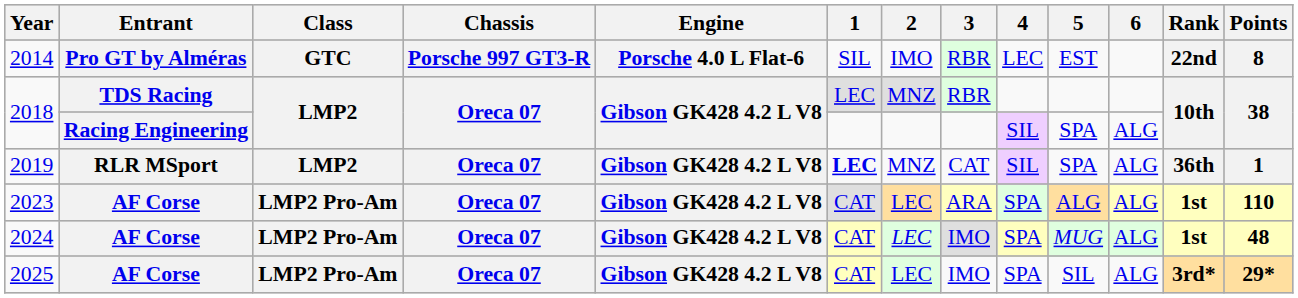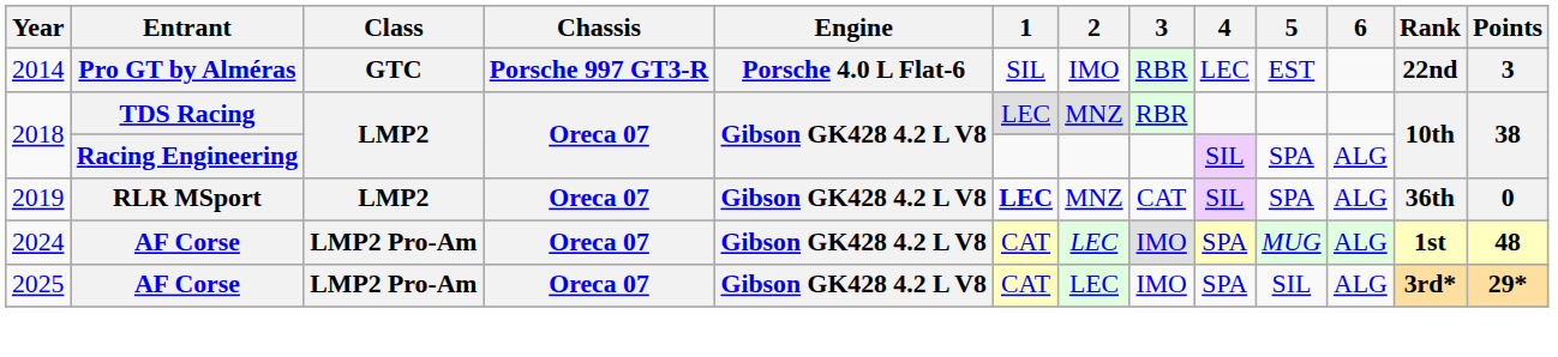2014 | Points: 8 -> 3
2019 | Points: 1 -> 0
- row: 2023 | AF Corse | LMP2 Pro-Am | Oreca 07 | Gibson GK428 4.2 L V8 | CAT | LEC | ARA | SPA | ALG | ALG | 1st | 110
